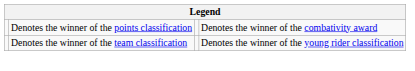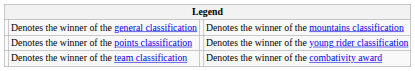+ row: Denotes the winner of the general classification | Denotes the winner of the mountains classification
Denotes the winner of the points classification | column 4: Denotes the winner of the combativity award -> Denotes the winner of the young rider classification
Denotes the winner of the team classification | column 4: Denotes the winner of the young rider classification -> Denotes the winner of the combativity award
